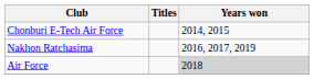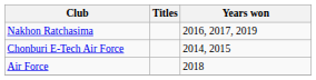rows swapped: Nakhon Ratchasima <-> Chonburi E-Tech Air Force
Air Force | Years won: lightgrey background -> no background
